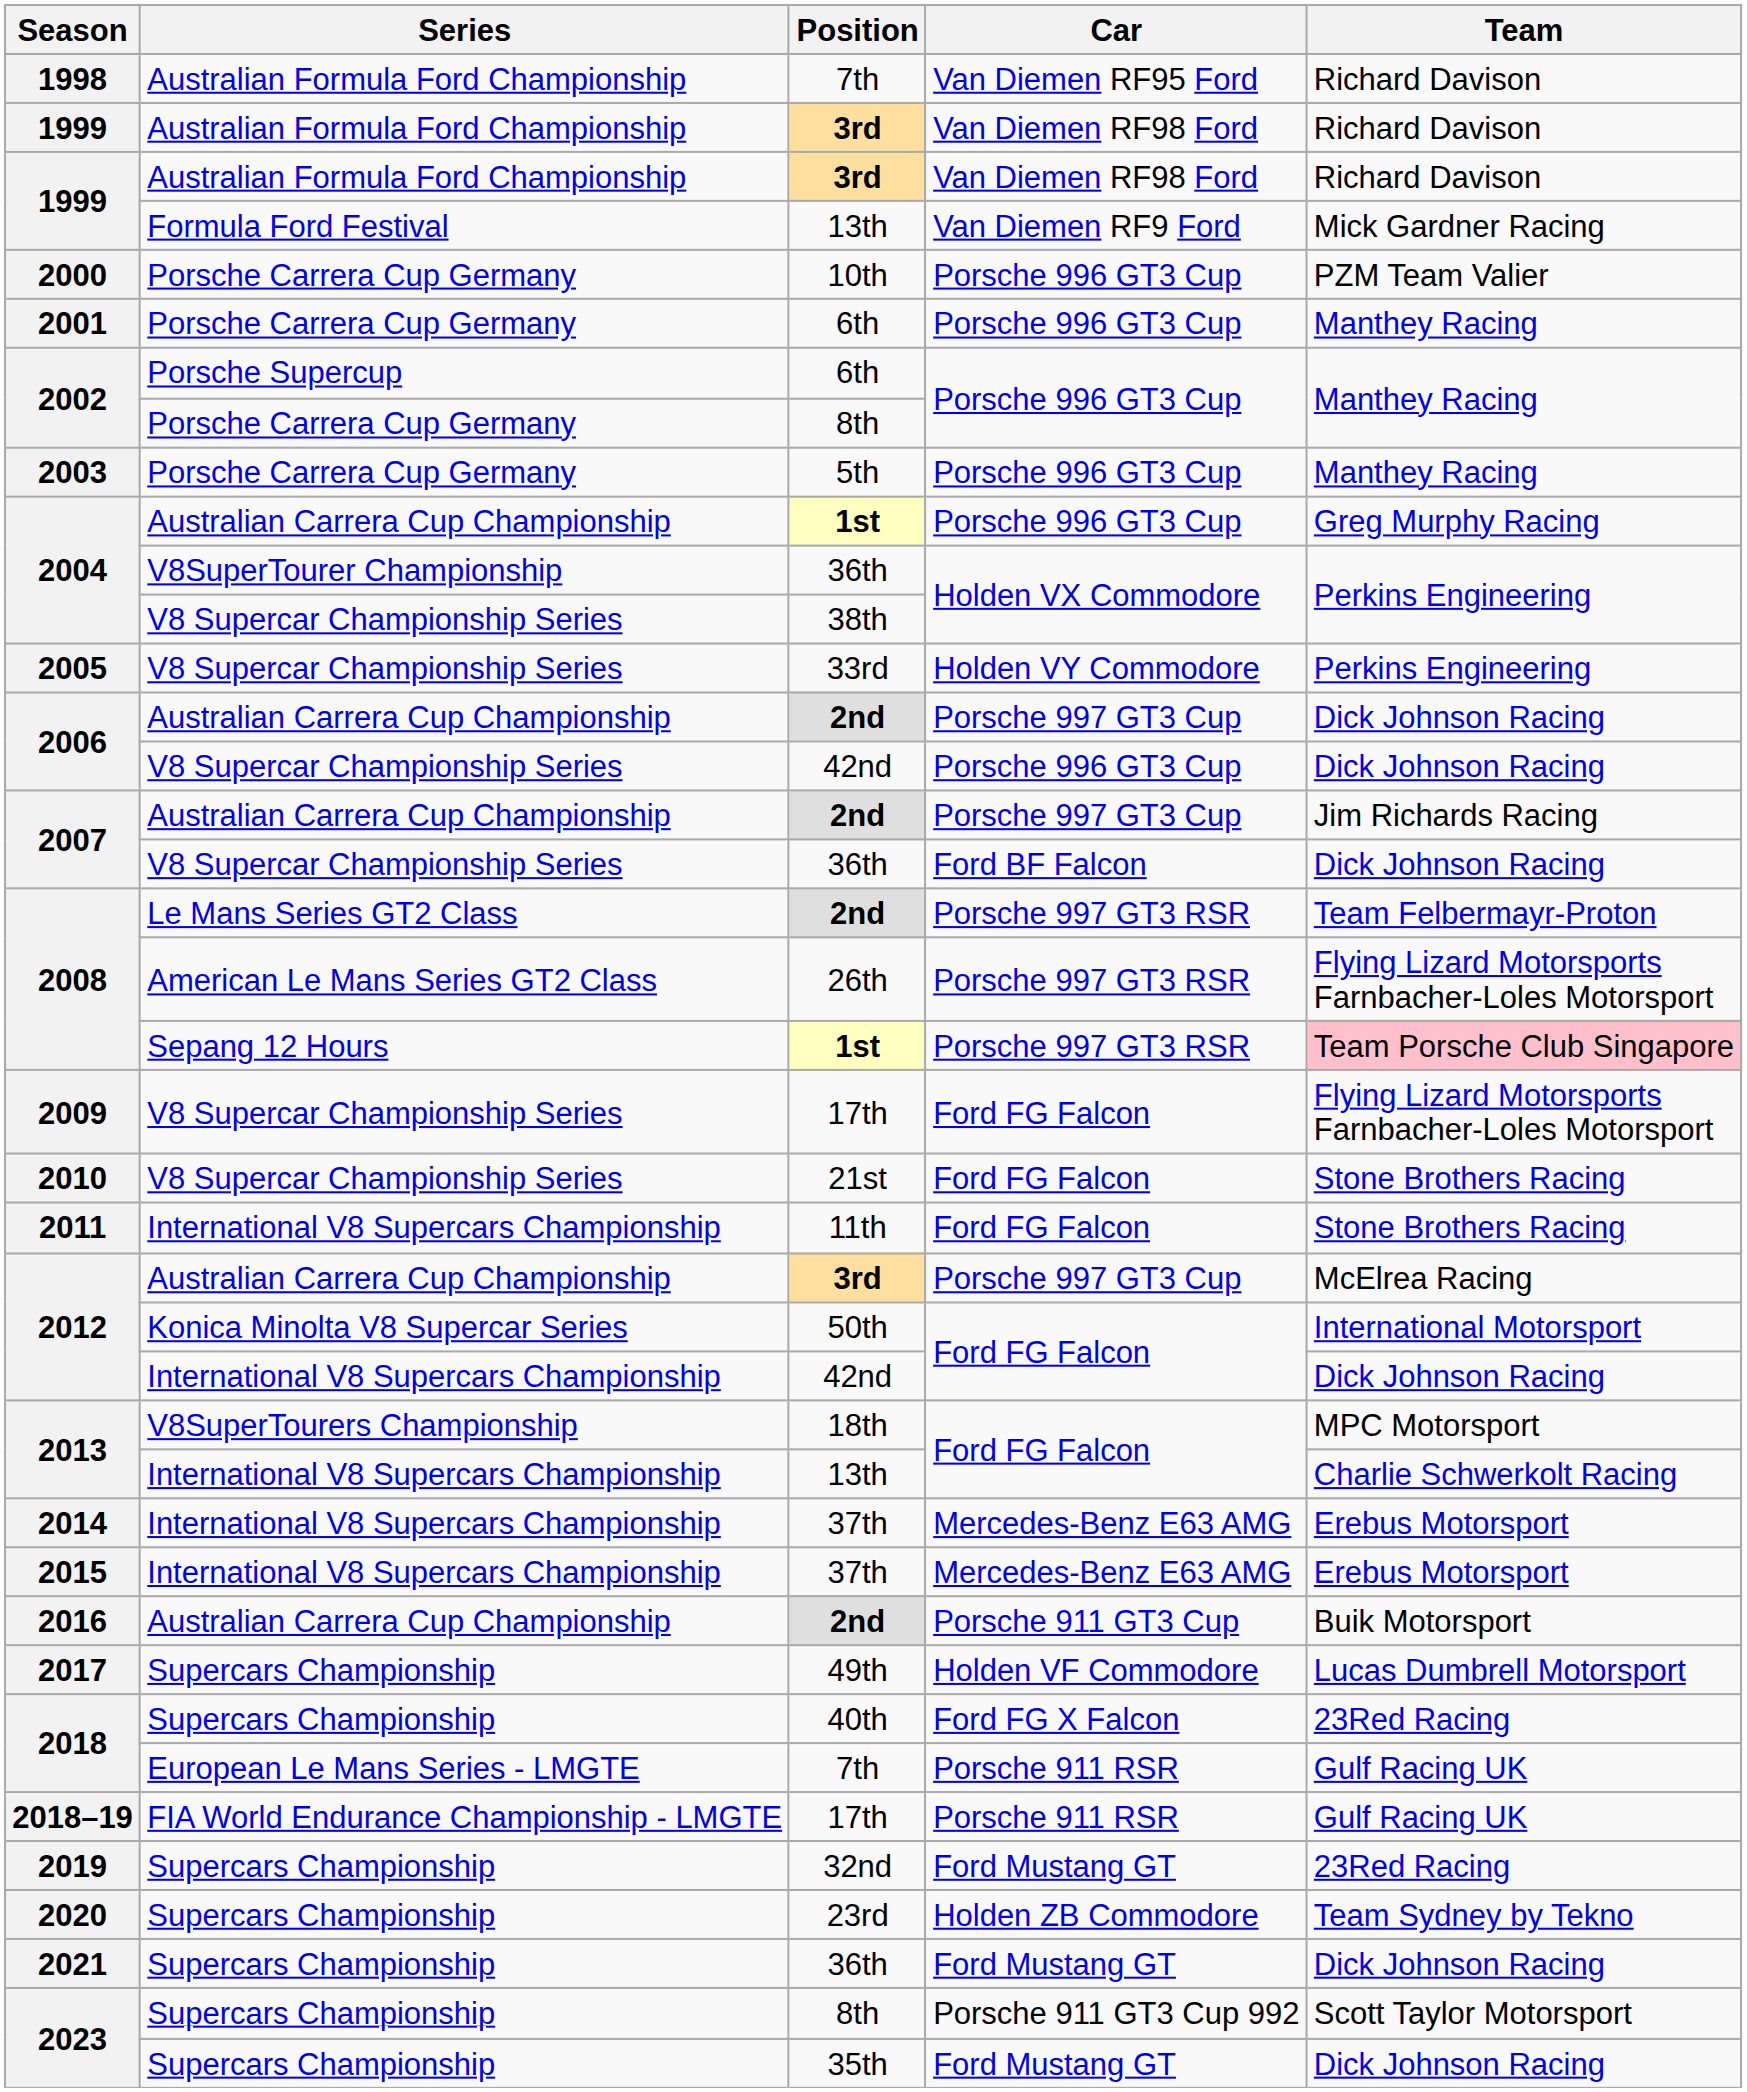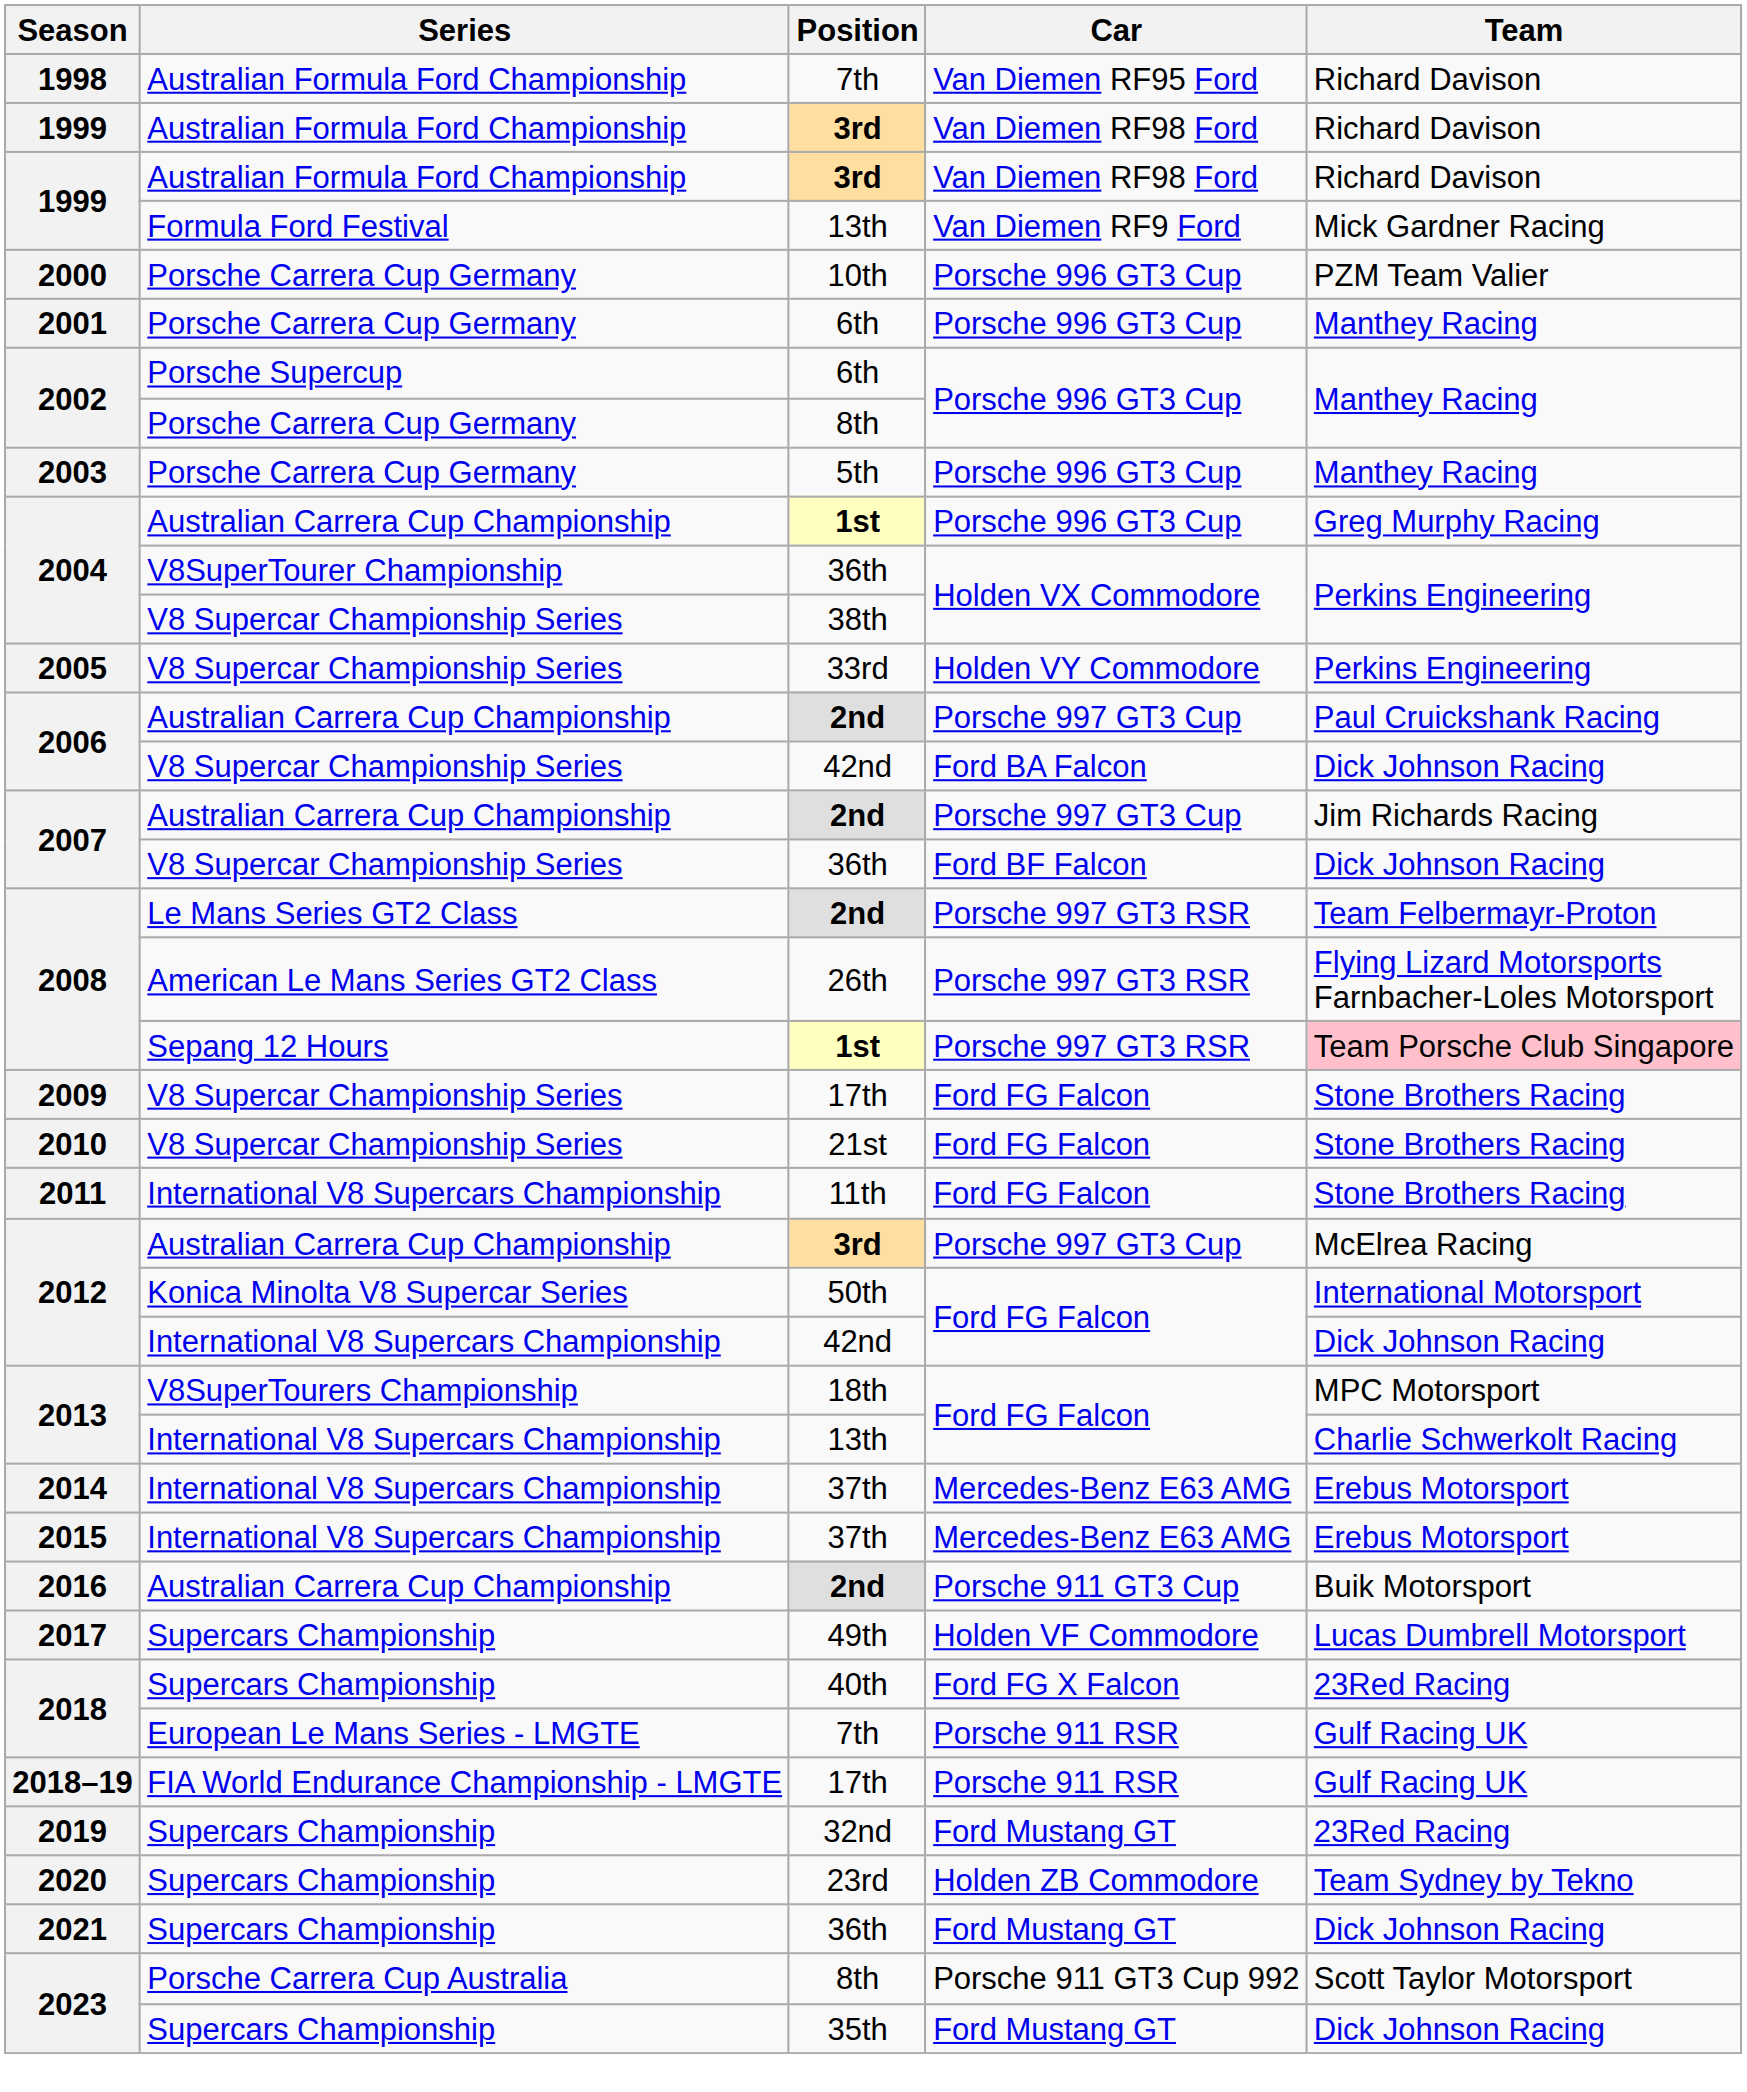2006 / 2nd | Team: Dick Johnson Racing -> Paul Cruickshank Racing
2006 / 42nd | Car: Porsche 996 GT3 Cup -> Ford BA Falcon
2009 | Team: Flying Lizard Motorsports Farnbacher-Loles Motorsport -> Stone Brothers Racing
2023 / 8th | Series: Supercars Championship -> Porsche Carrera Cup Australia
